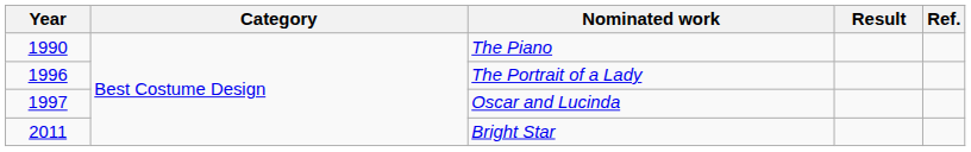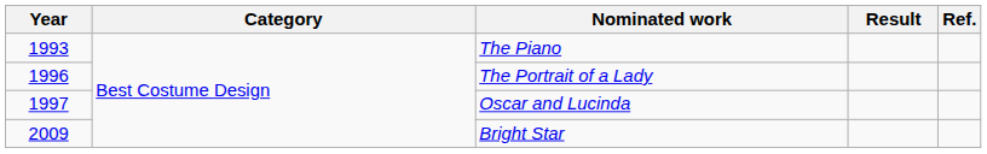The Piano | Year: 1990 -> 1993
Bright Star | Year: 2011 -> 2009
